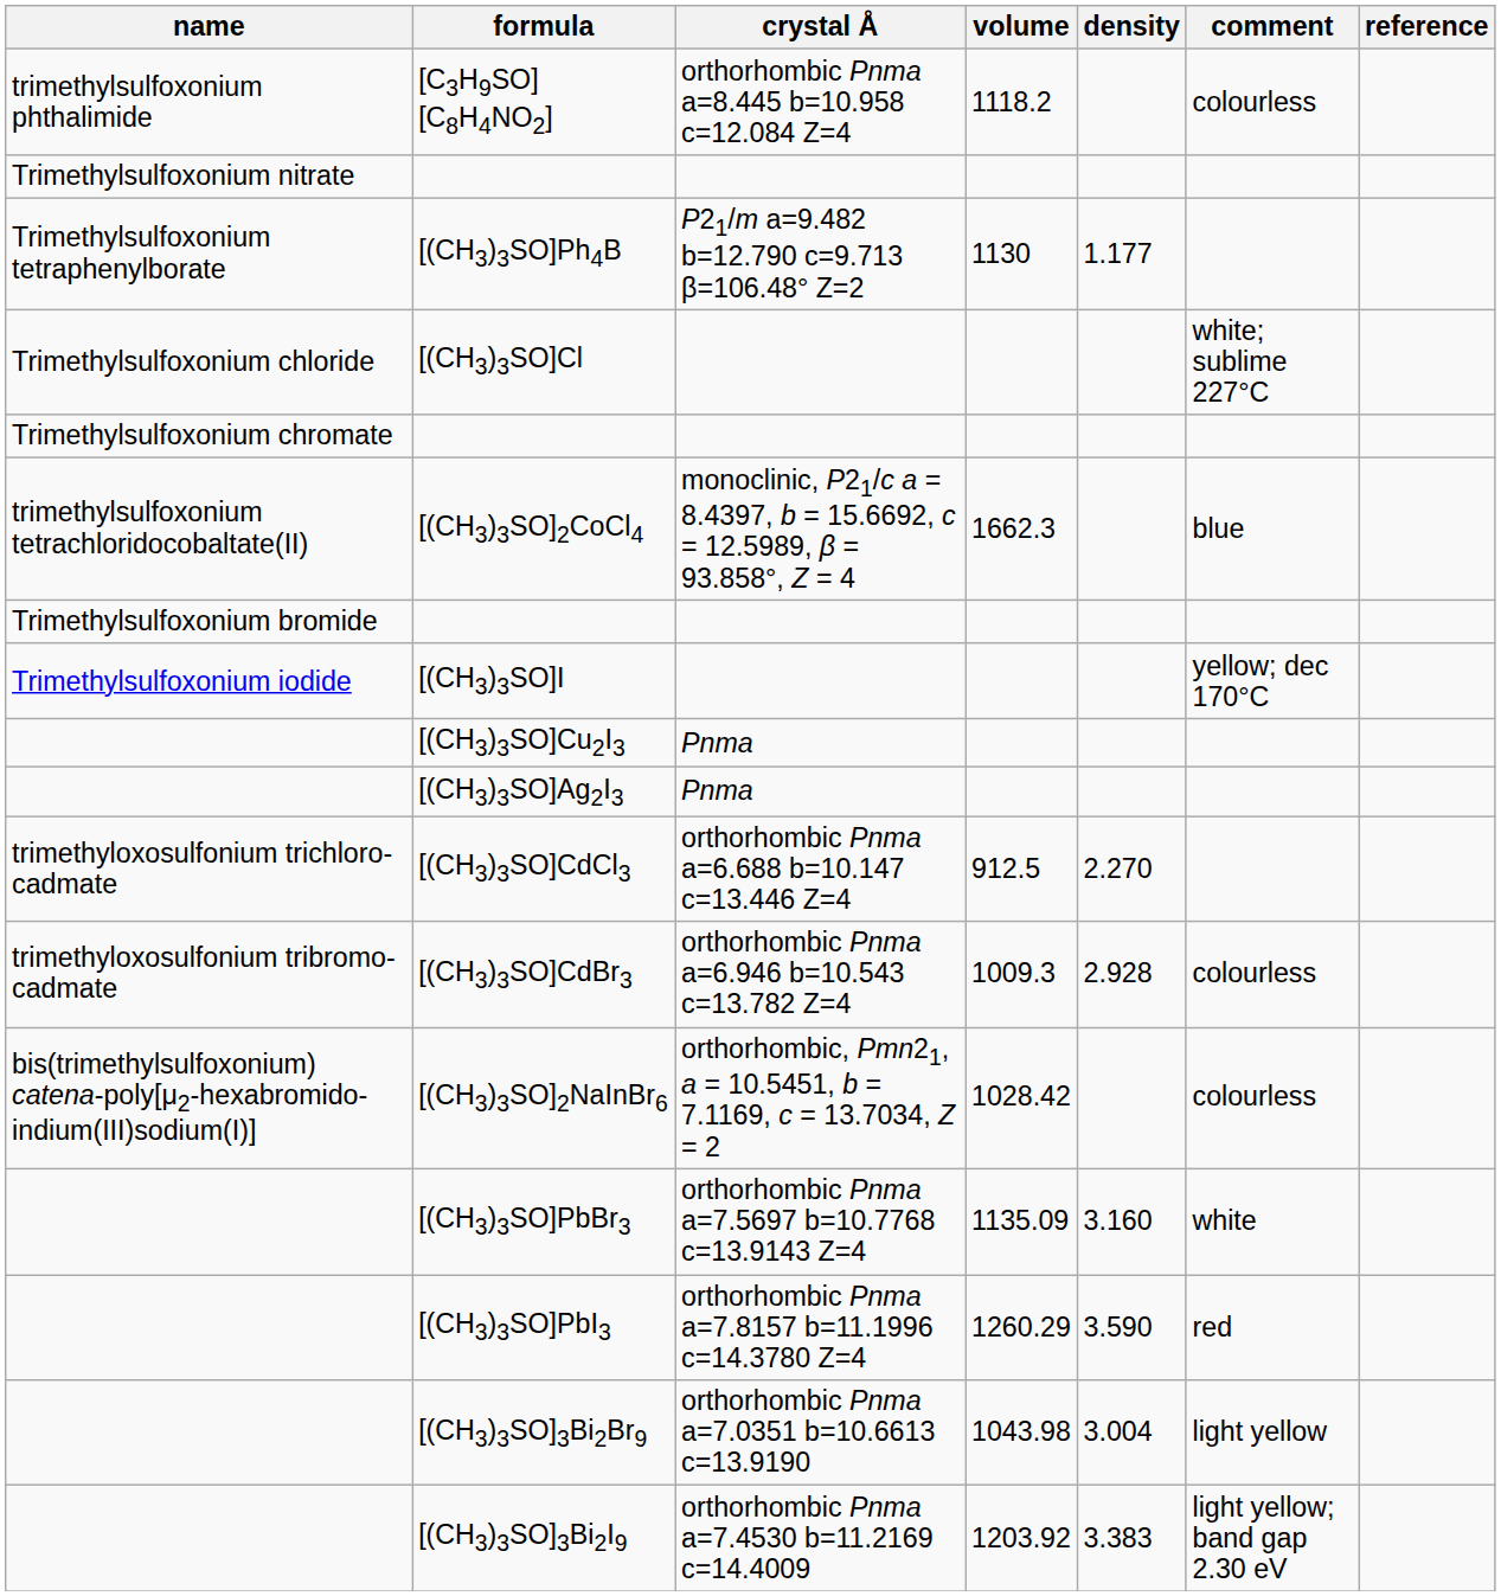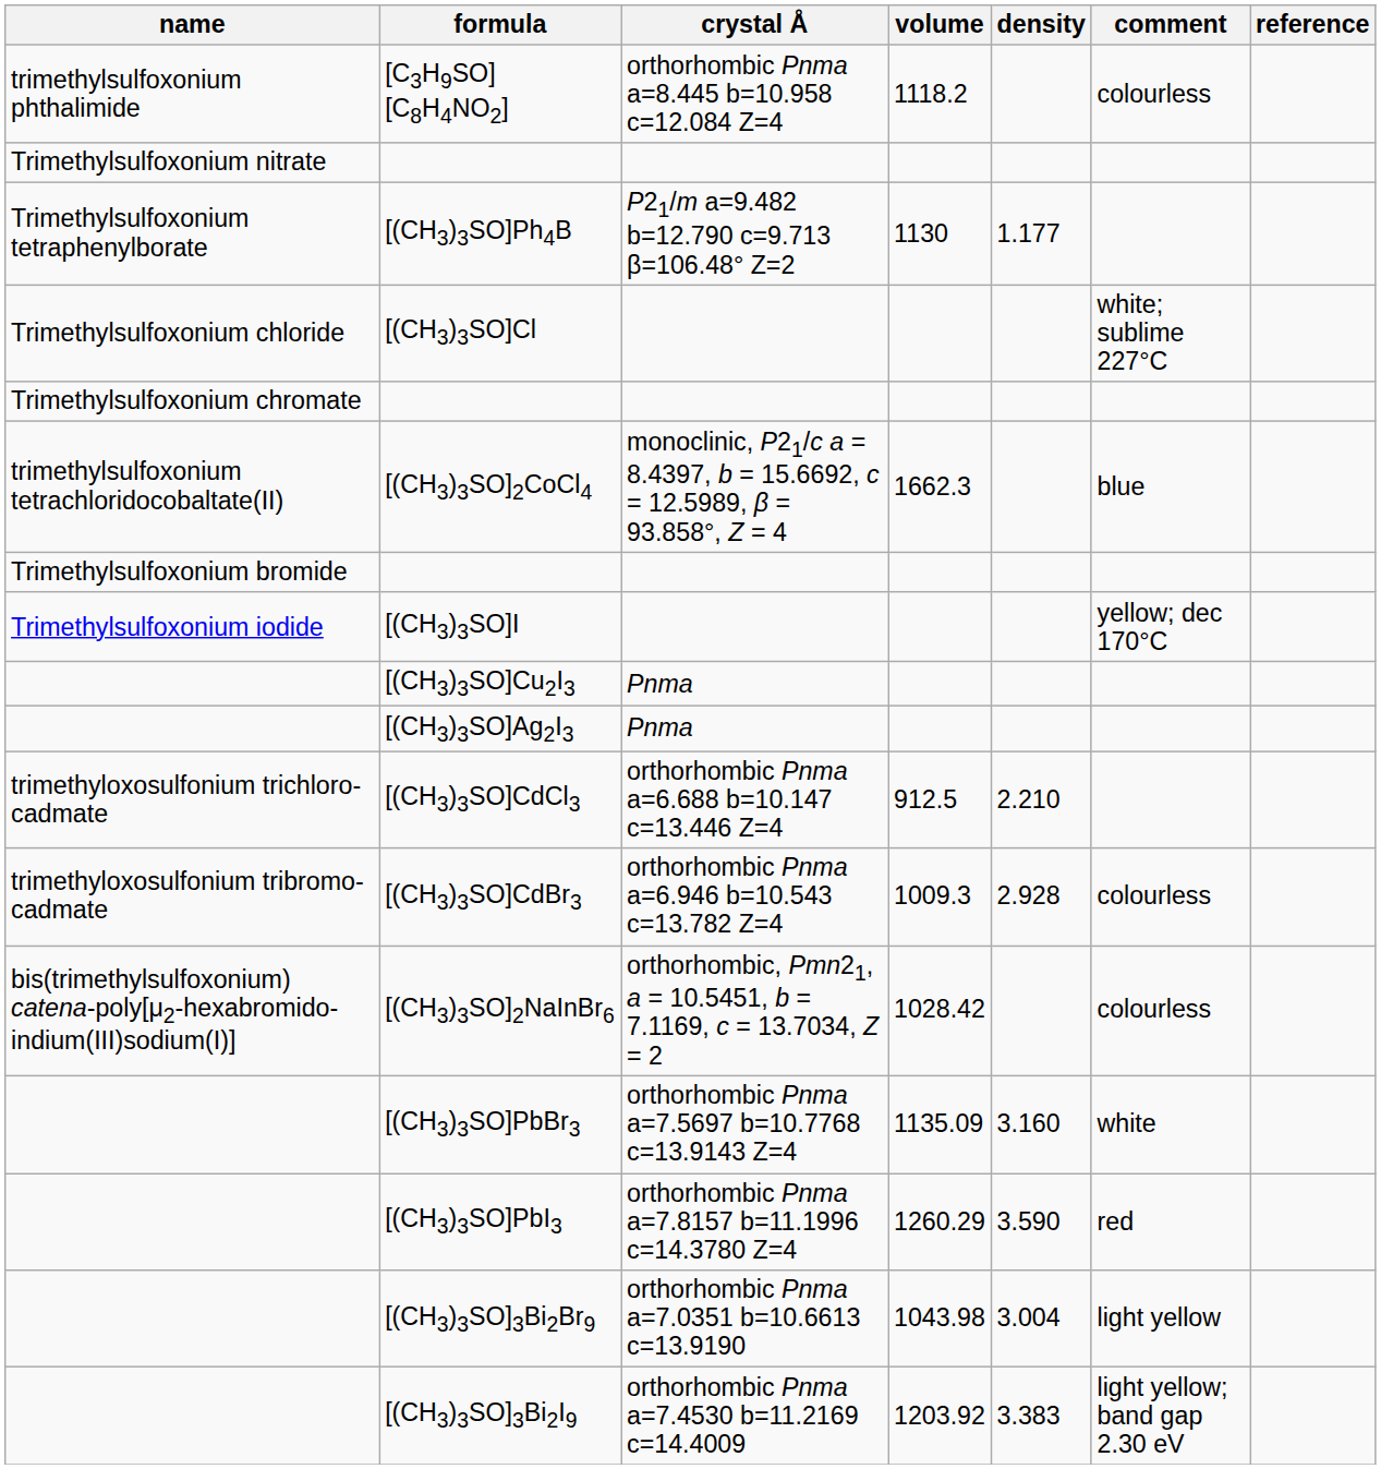[(CH3)3SO]CdCl3 | density: 2.270 -> 2.210
